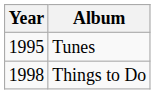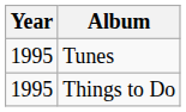Things to Do | Year: 1998 -> 1995
